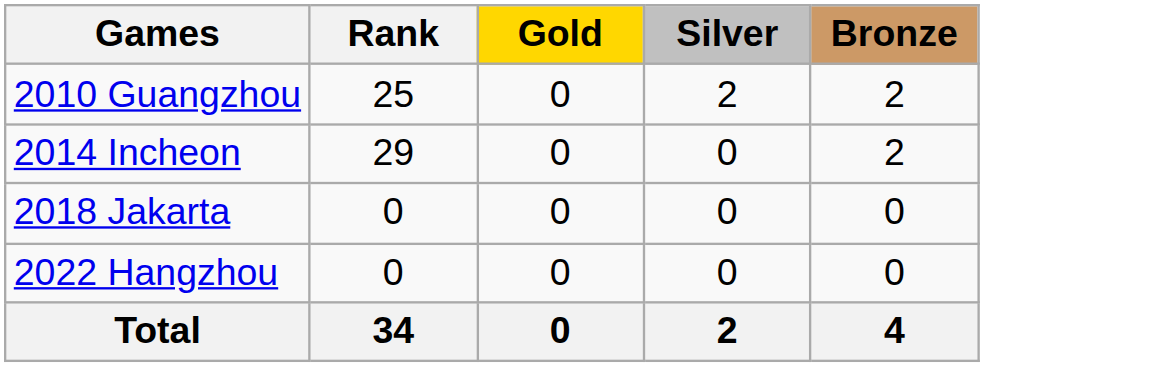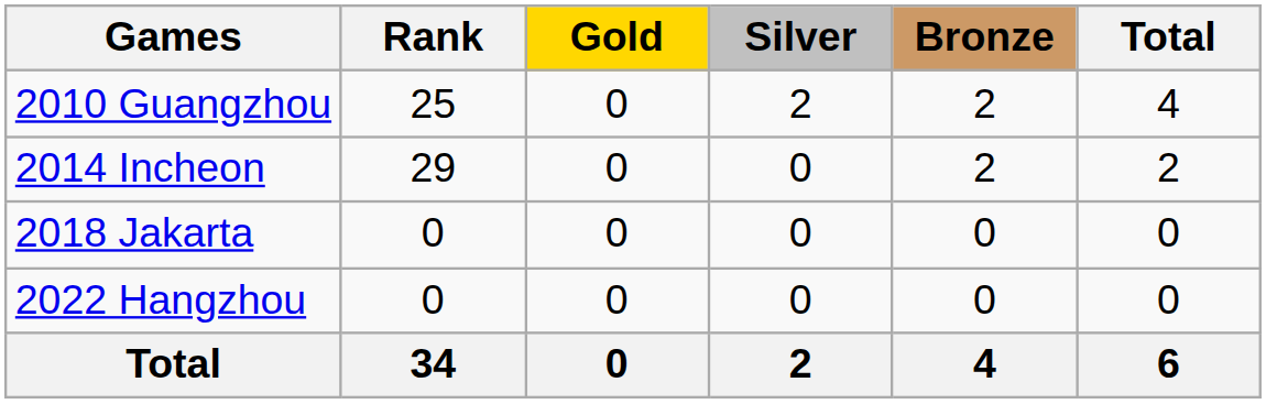+ column: Total | 4 | 2 | 0 | 0 | 6
